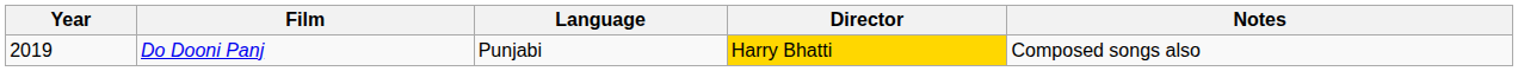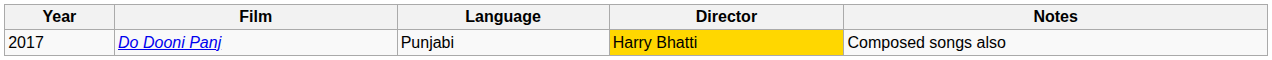Do Dooni Panj | Year: 2019 -> 2017
